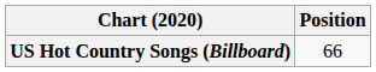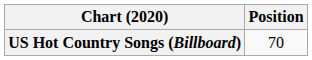US Hot Country Songs (Billboard) | Position: 66 -> 70
